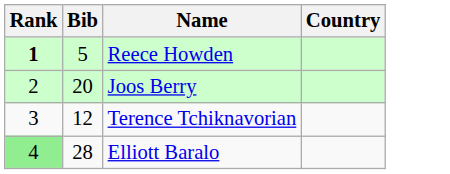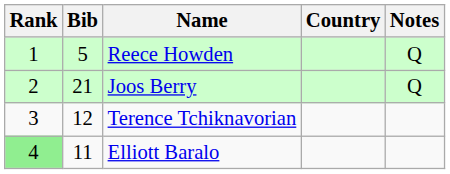+ column: Notes | Q | Q
Reece Howden | Rank: bold -> normal
Joos Berry | Bib: 20 -> 21
Elliott Baralo | Bib: 28 -> 11
